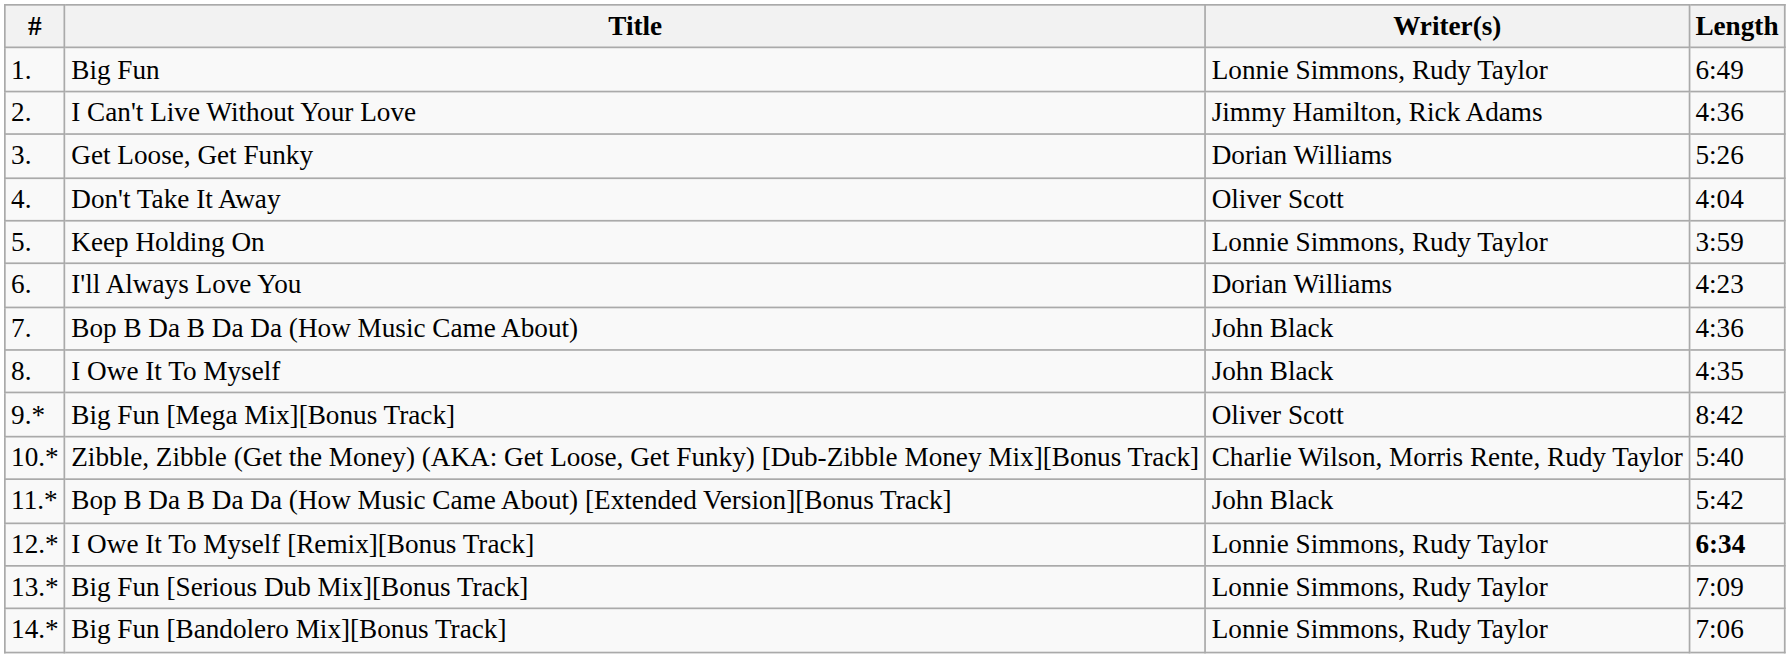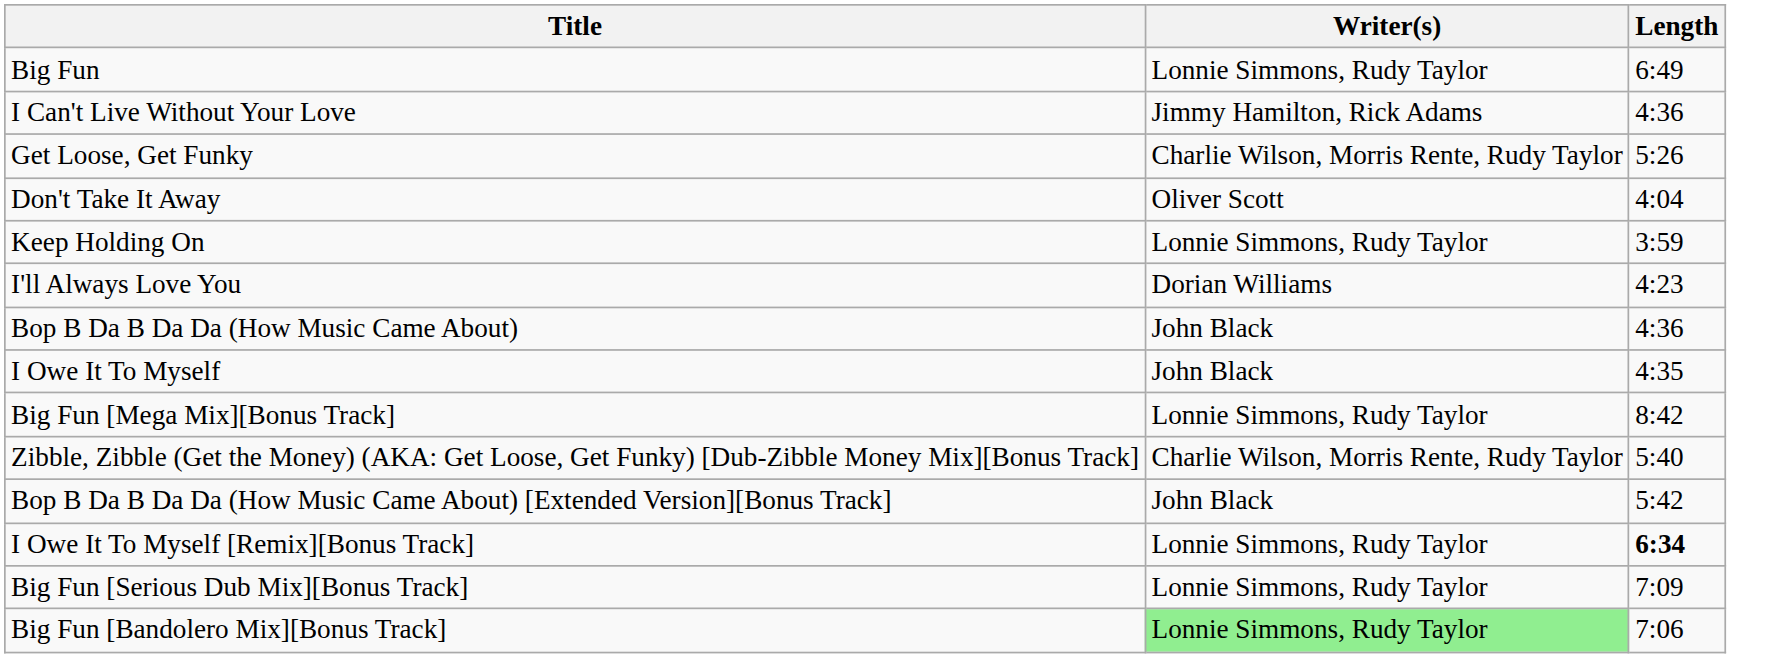- column: # | 1. | 2. | 3. | 4. | 5. | 6. | 7. | 8. | 9.* | 10.* | 11.* | 12.* | 13.* | 14.*
Get Loose, Get Funky | Writer(s): Dorian Williams -> Charlie Wilson, Morris Rente, Rudy Taylor
Big Fun [Mega Mix][Bonus Track] | Writer(s): Oliver Scott -> Lonnie Simmons, Rudy Taylor
Big Fun [Bandolero Mix][Bonus Track] | Writer(s): no background -> lightgreen background
